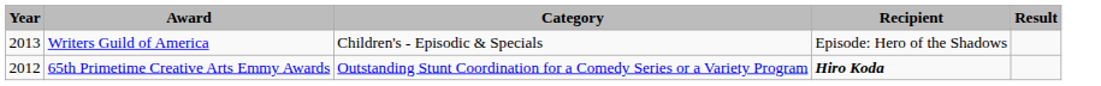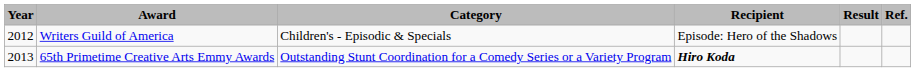+ column: Ref.
Writers Guild of America | Year: 2013 -> 2012
65th Primetime Creative Arts Emmy Awards | Year: 2012 -> 2013
